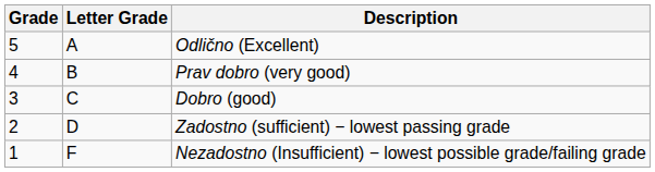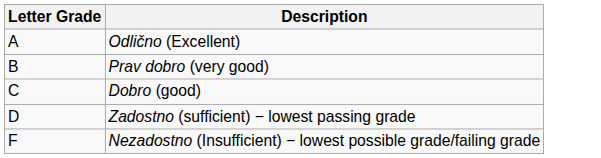- column: Grade | 5 | 4 | 3 | 2 | 1
